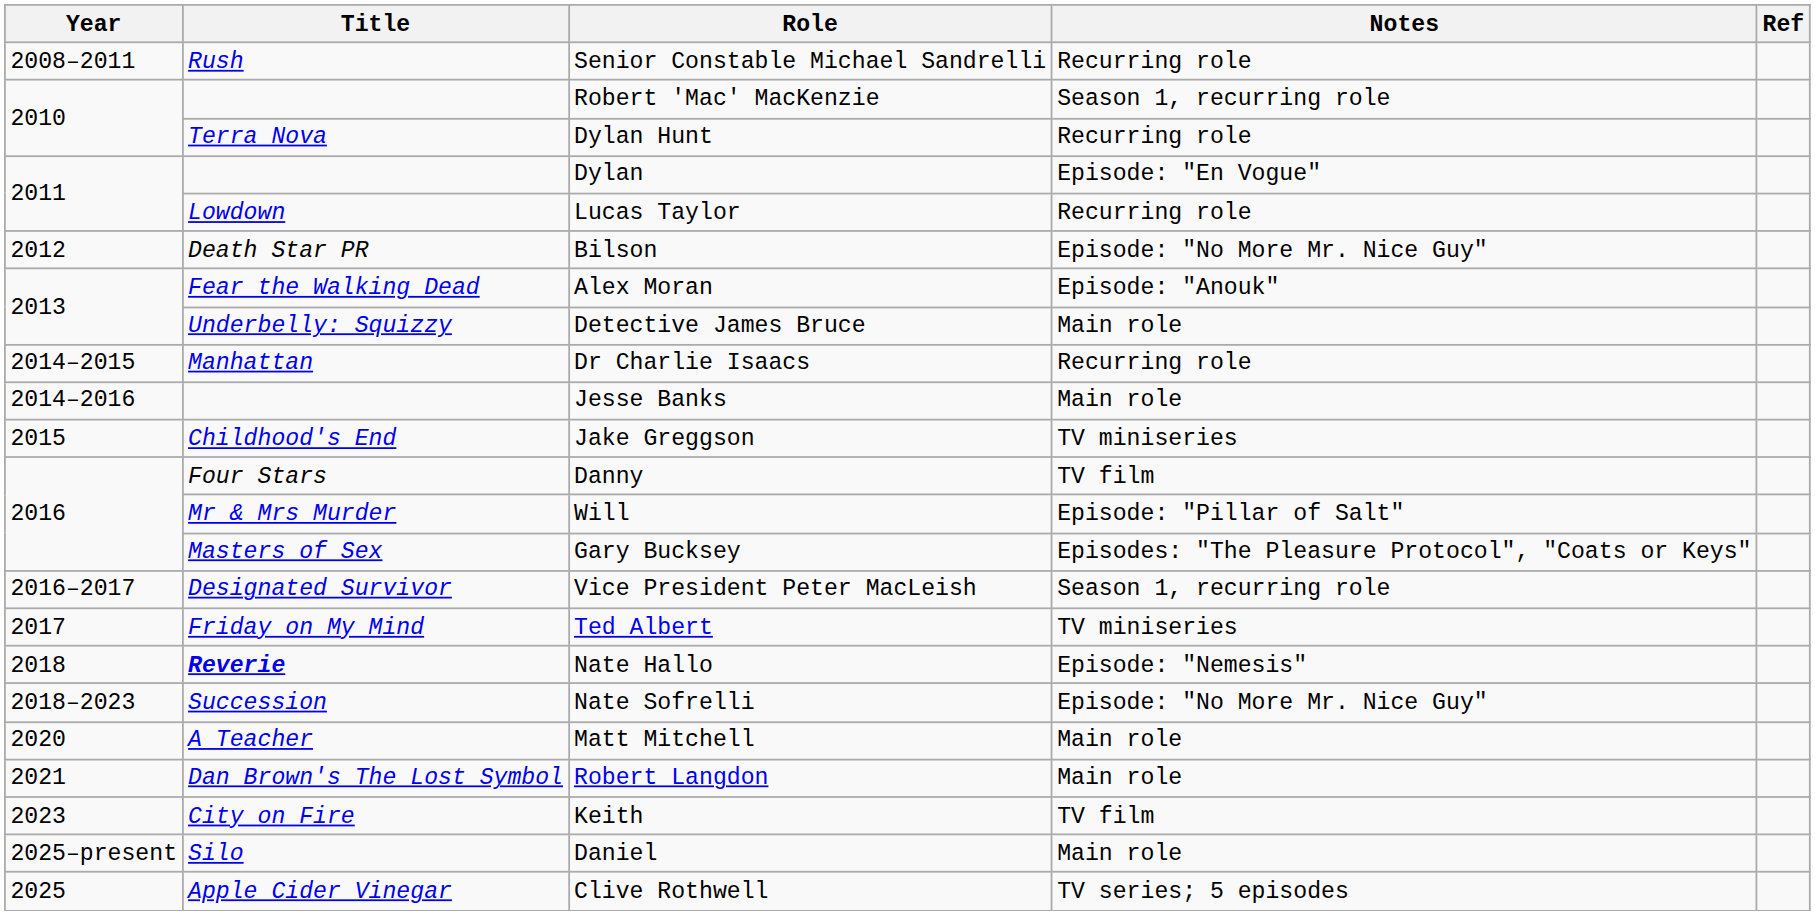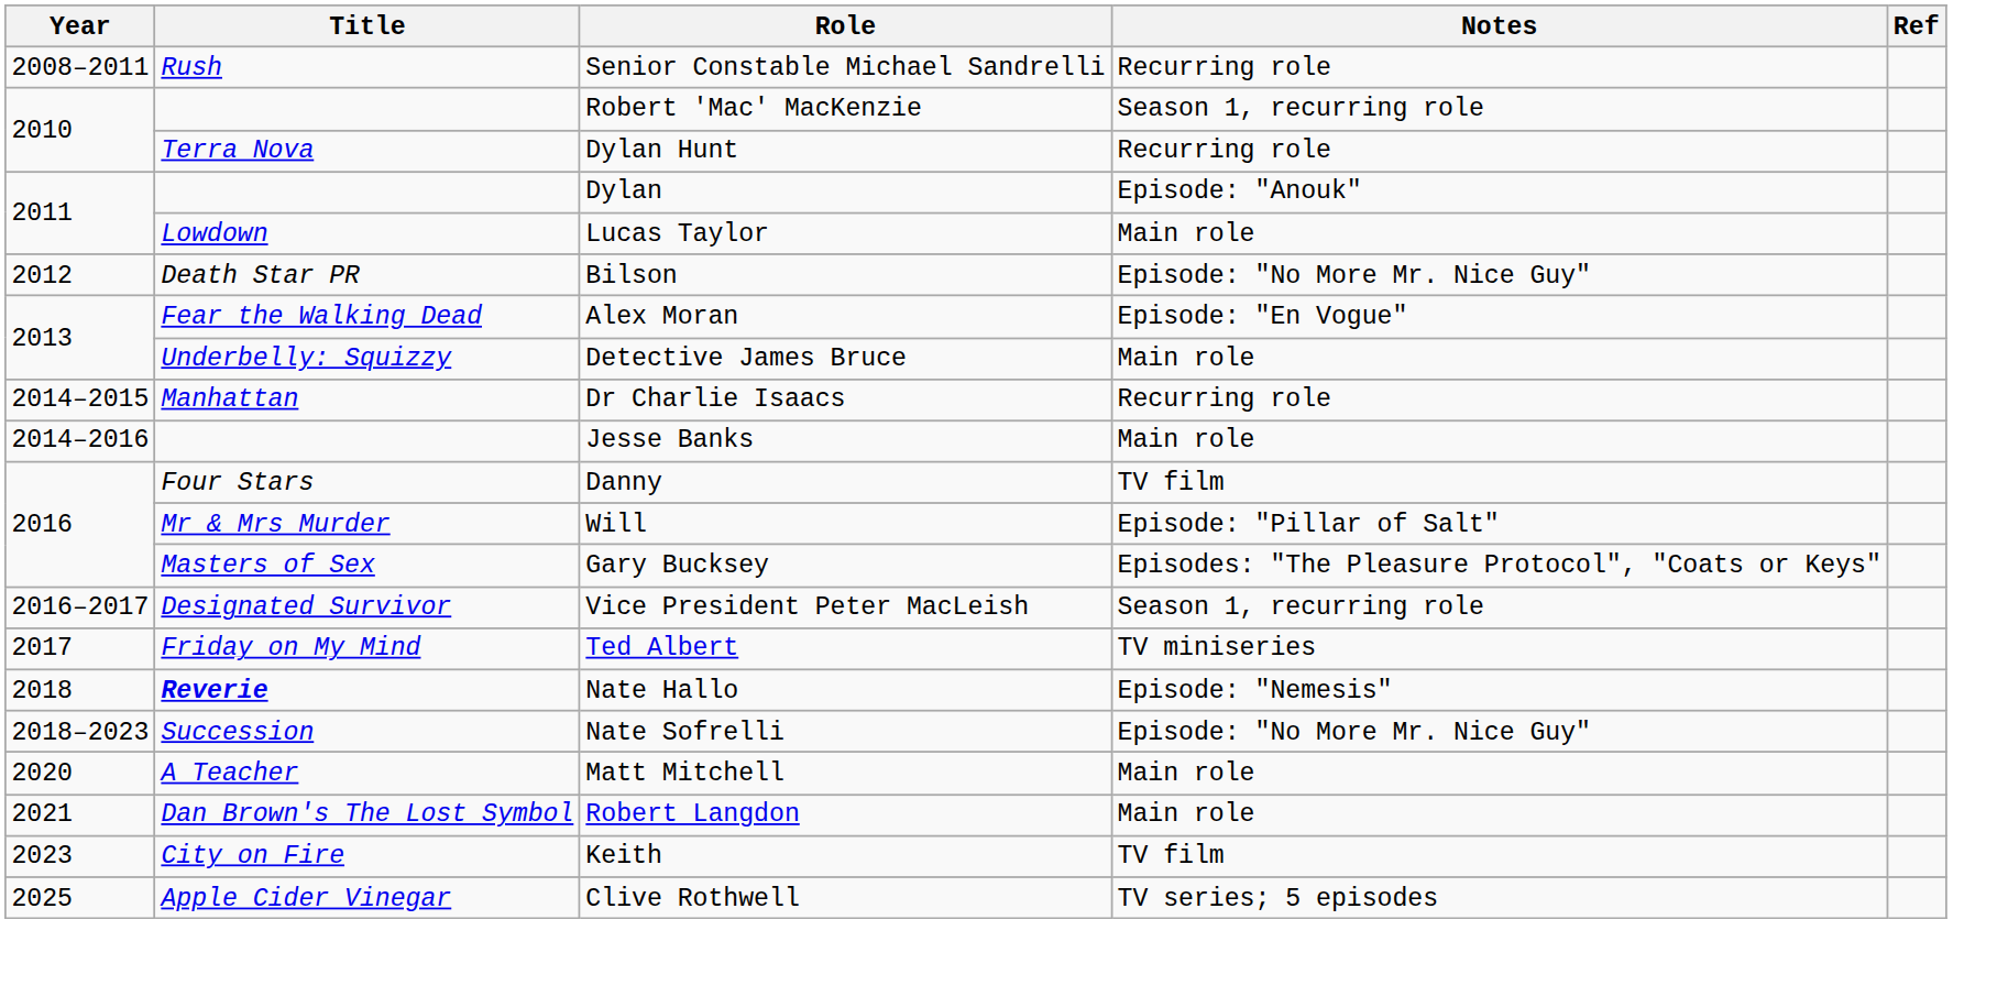Dylan | Notes: Episode: "En Vogue" -> Episode: "Anouk"
Lucas Taylor | Notes: Recurring role -> Main role
Alex Moran | Notes: Episode: "Anouk" -> Episode: "En Vogue"
- row: 2015 | Childhood's End | Jake Greggson | TV miniseries
- row: 2025–present | Silo | Daniel | Main role
